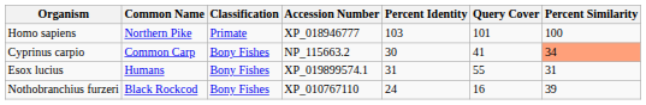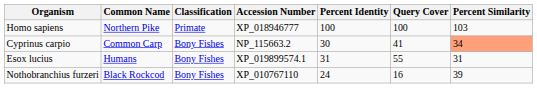Homo sapiens | Percent Identity: 103 -> 100
Homo sapiens | Query Cover: 101 -> 100
Homo sapiens | Percent Similarity: 100 -> 103
